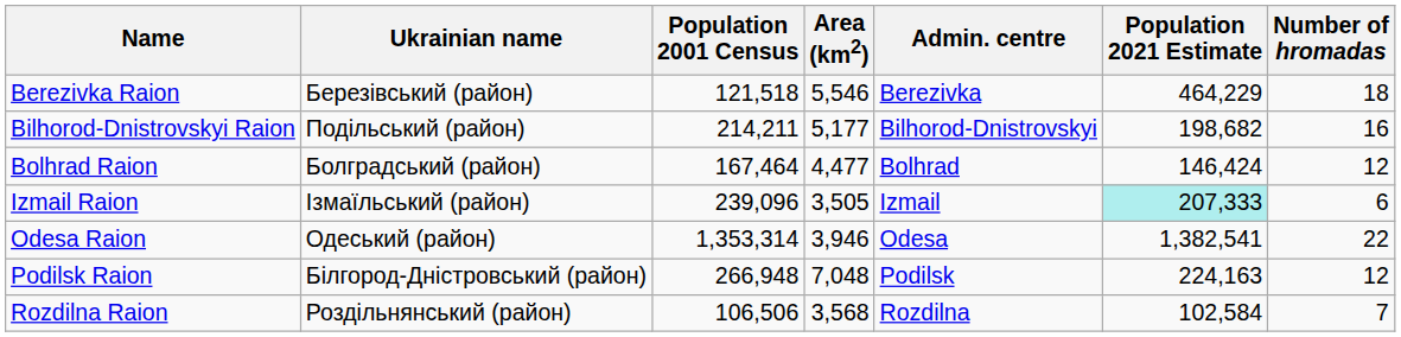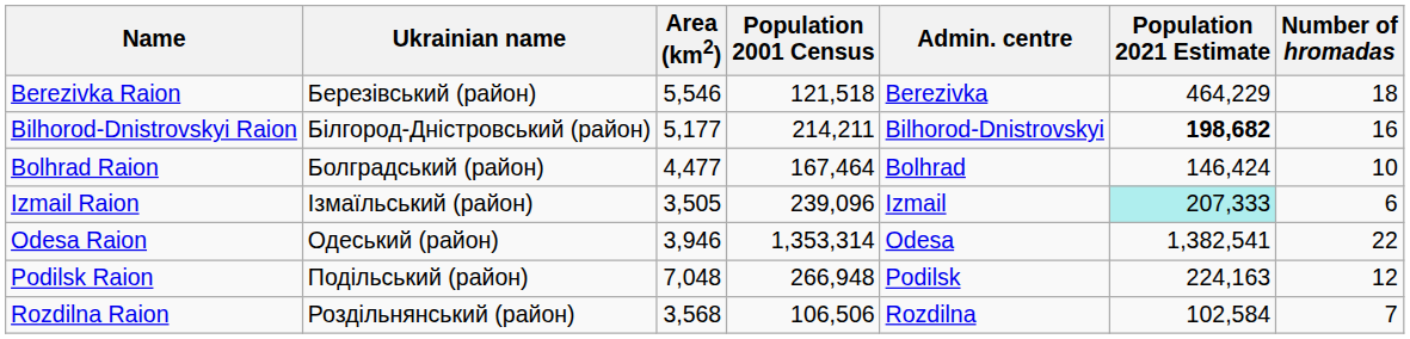columns swapped: Area (km2) <-> Population 2001 Census
Bilhorod-Dnistrovskyi Raion | Ukrainian name: Подільський (район) -> Білгород-Дністровський (район)
Bilhorod-Dnistrovskyi Raion | Population 2021 Estimate: normal -> bold
Bolhrad Raion | Number of hromadas: 12 -> 10
Podilsk Raion | Ukrainian name: Білгород-Дністровський (район) -> Подільський (район)
